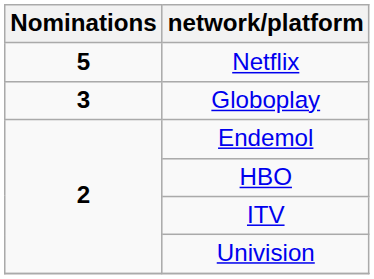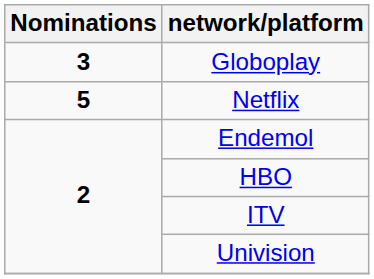rows swapped: Netflix <-> Globoplay
